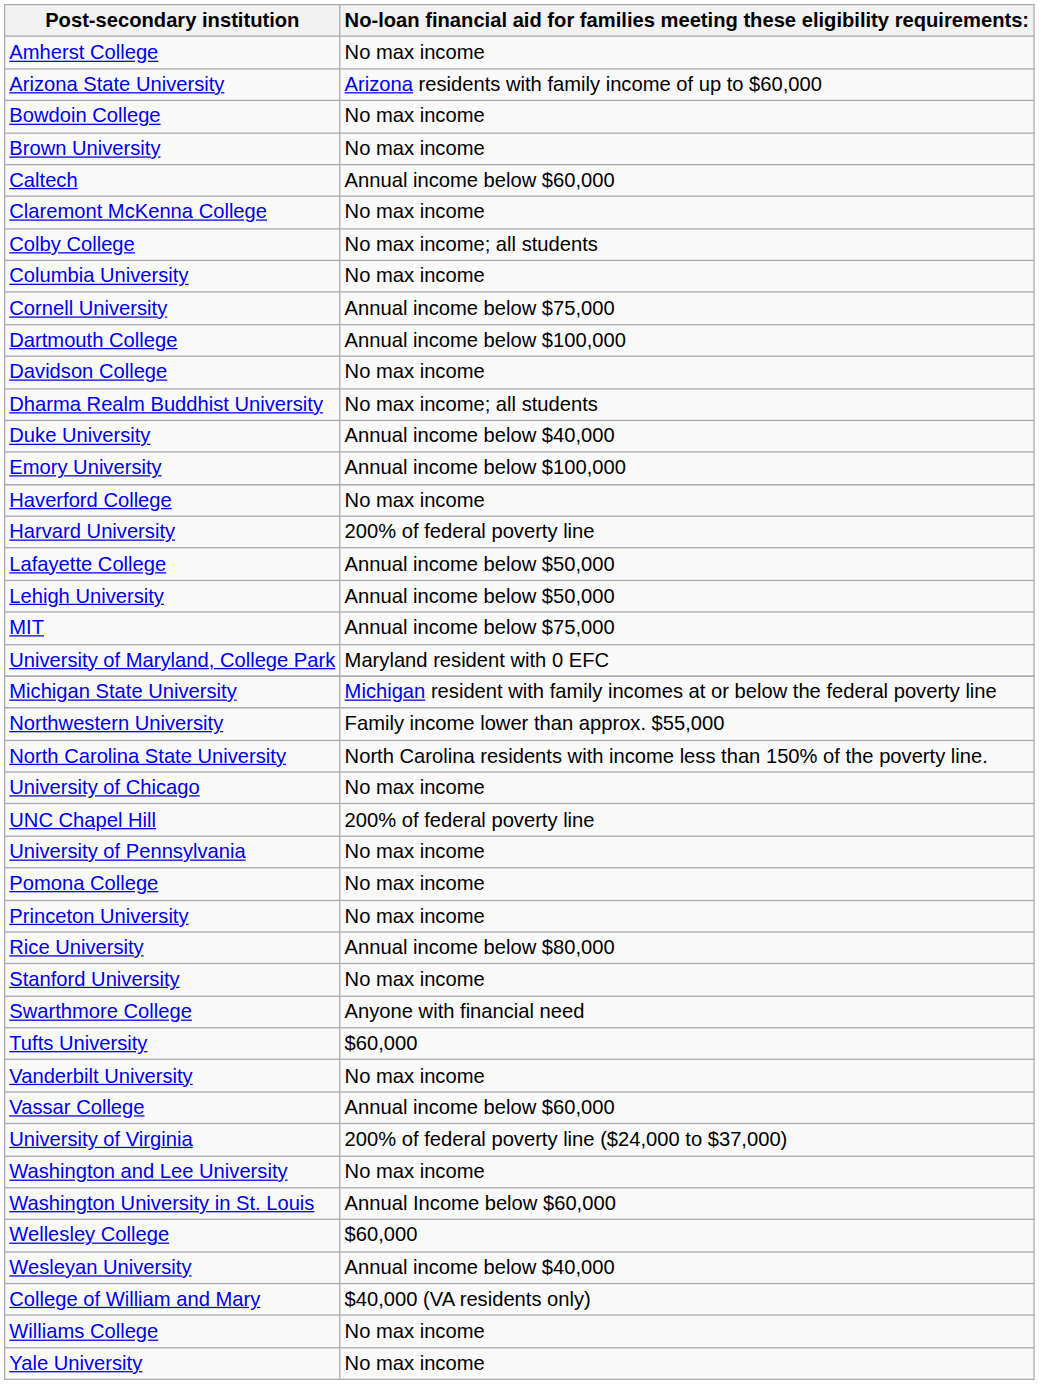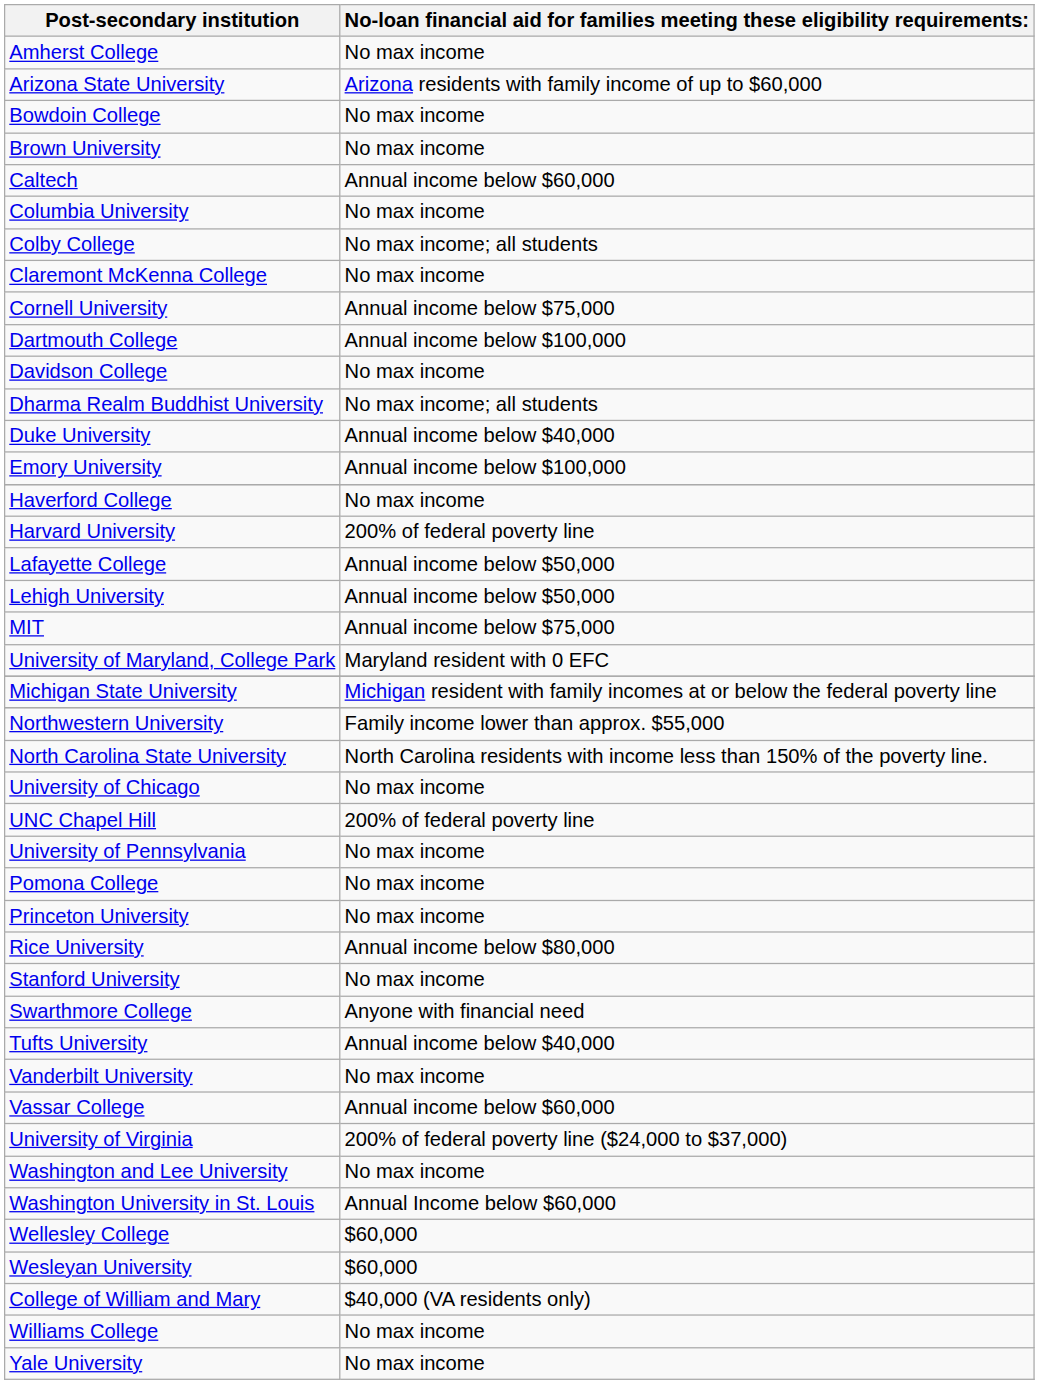rows swapped: Claremont McKenna College <-> Columbia University
Tufts University | column 2: $60,000 -> Annual income below $40,000
Wesleyan University | column 2: Annual income below $40,000 -> $60,000
